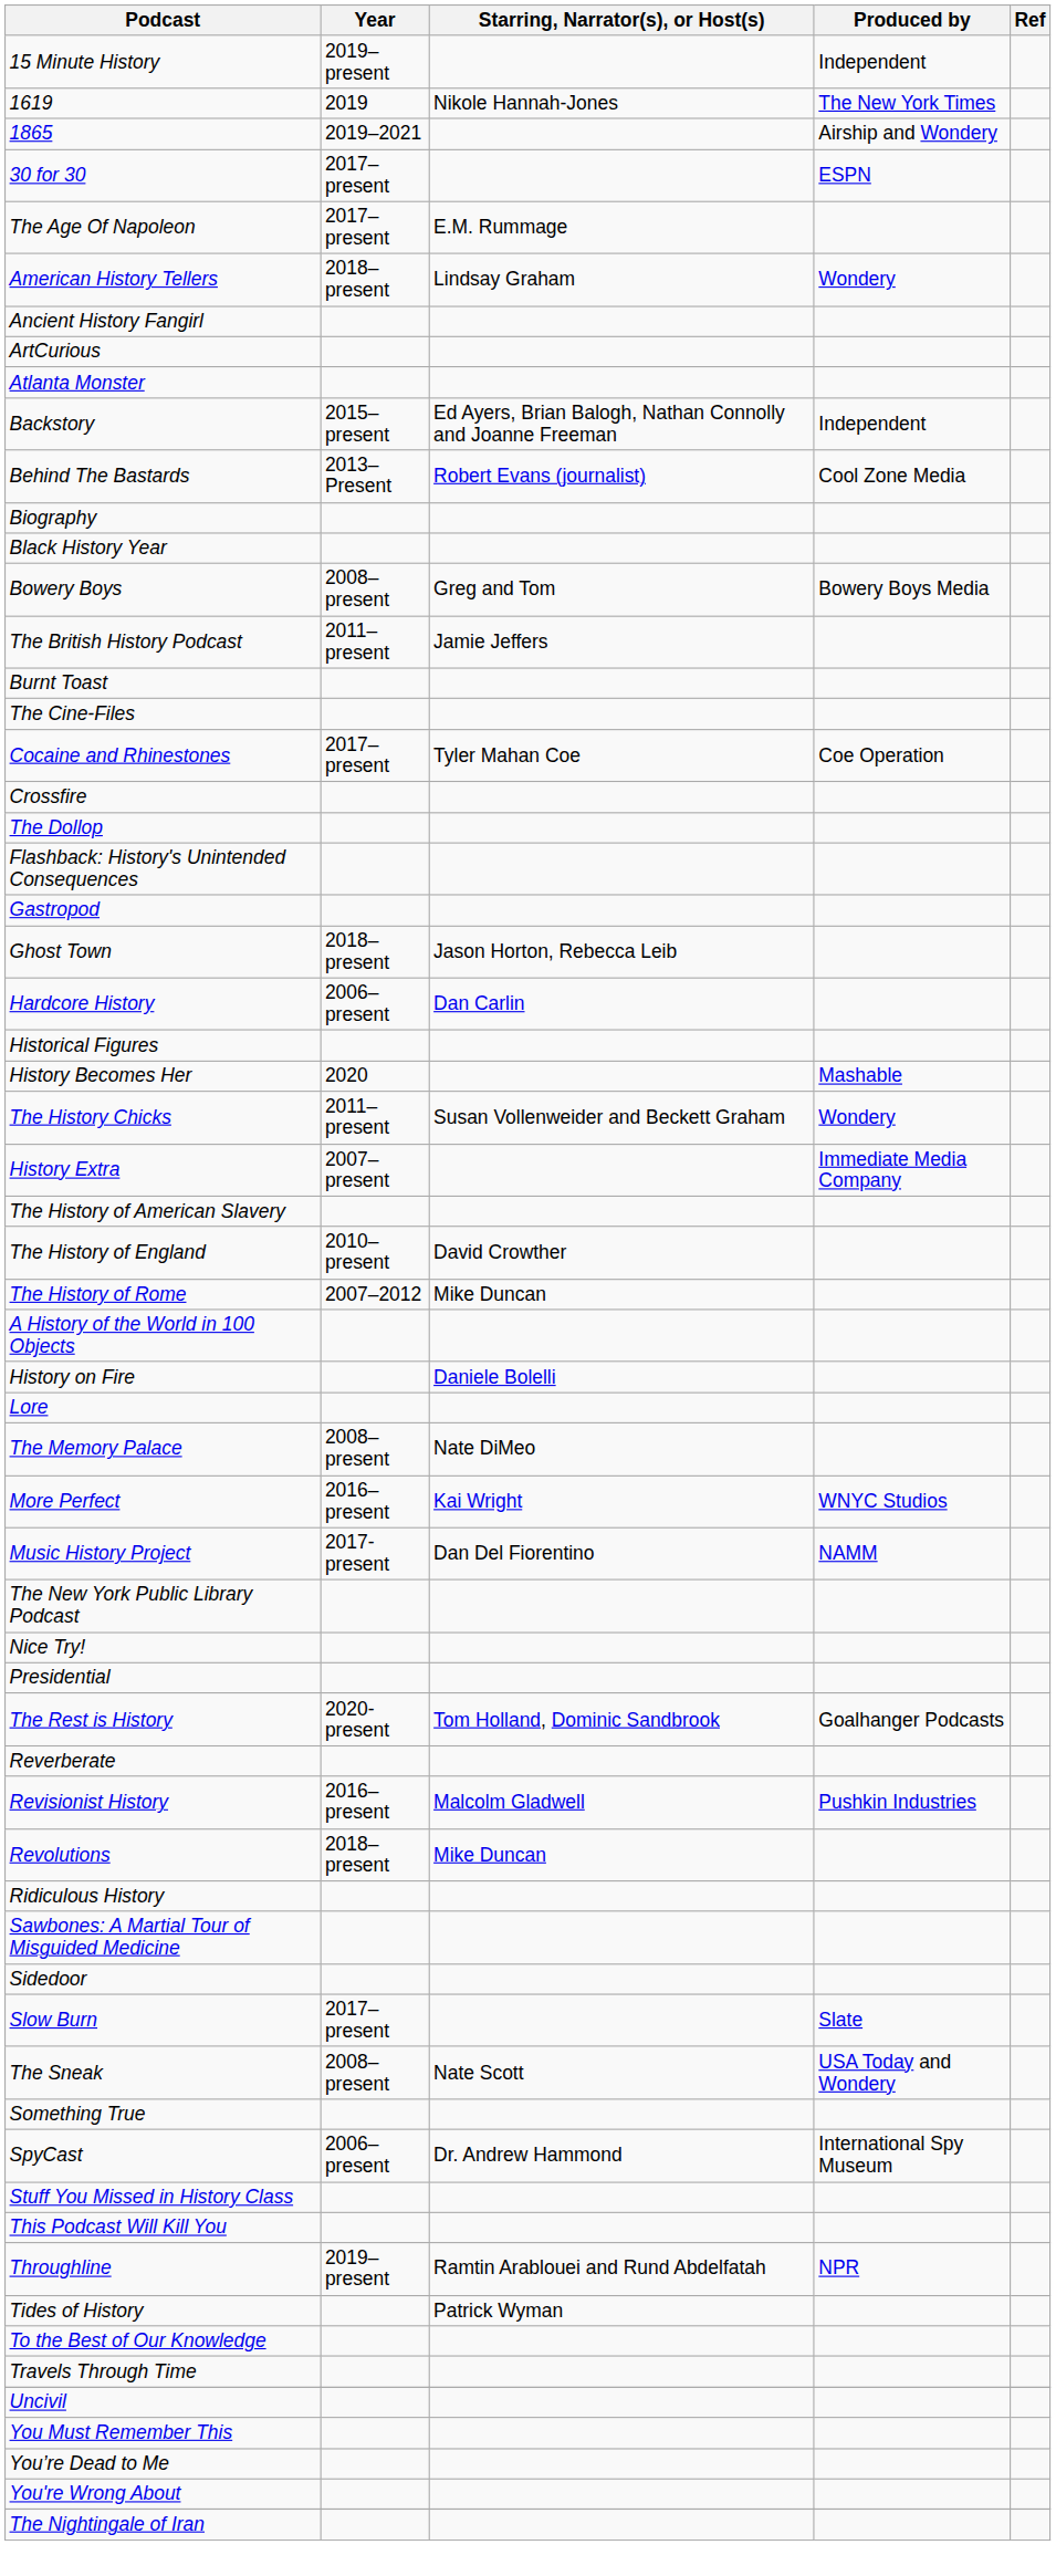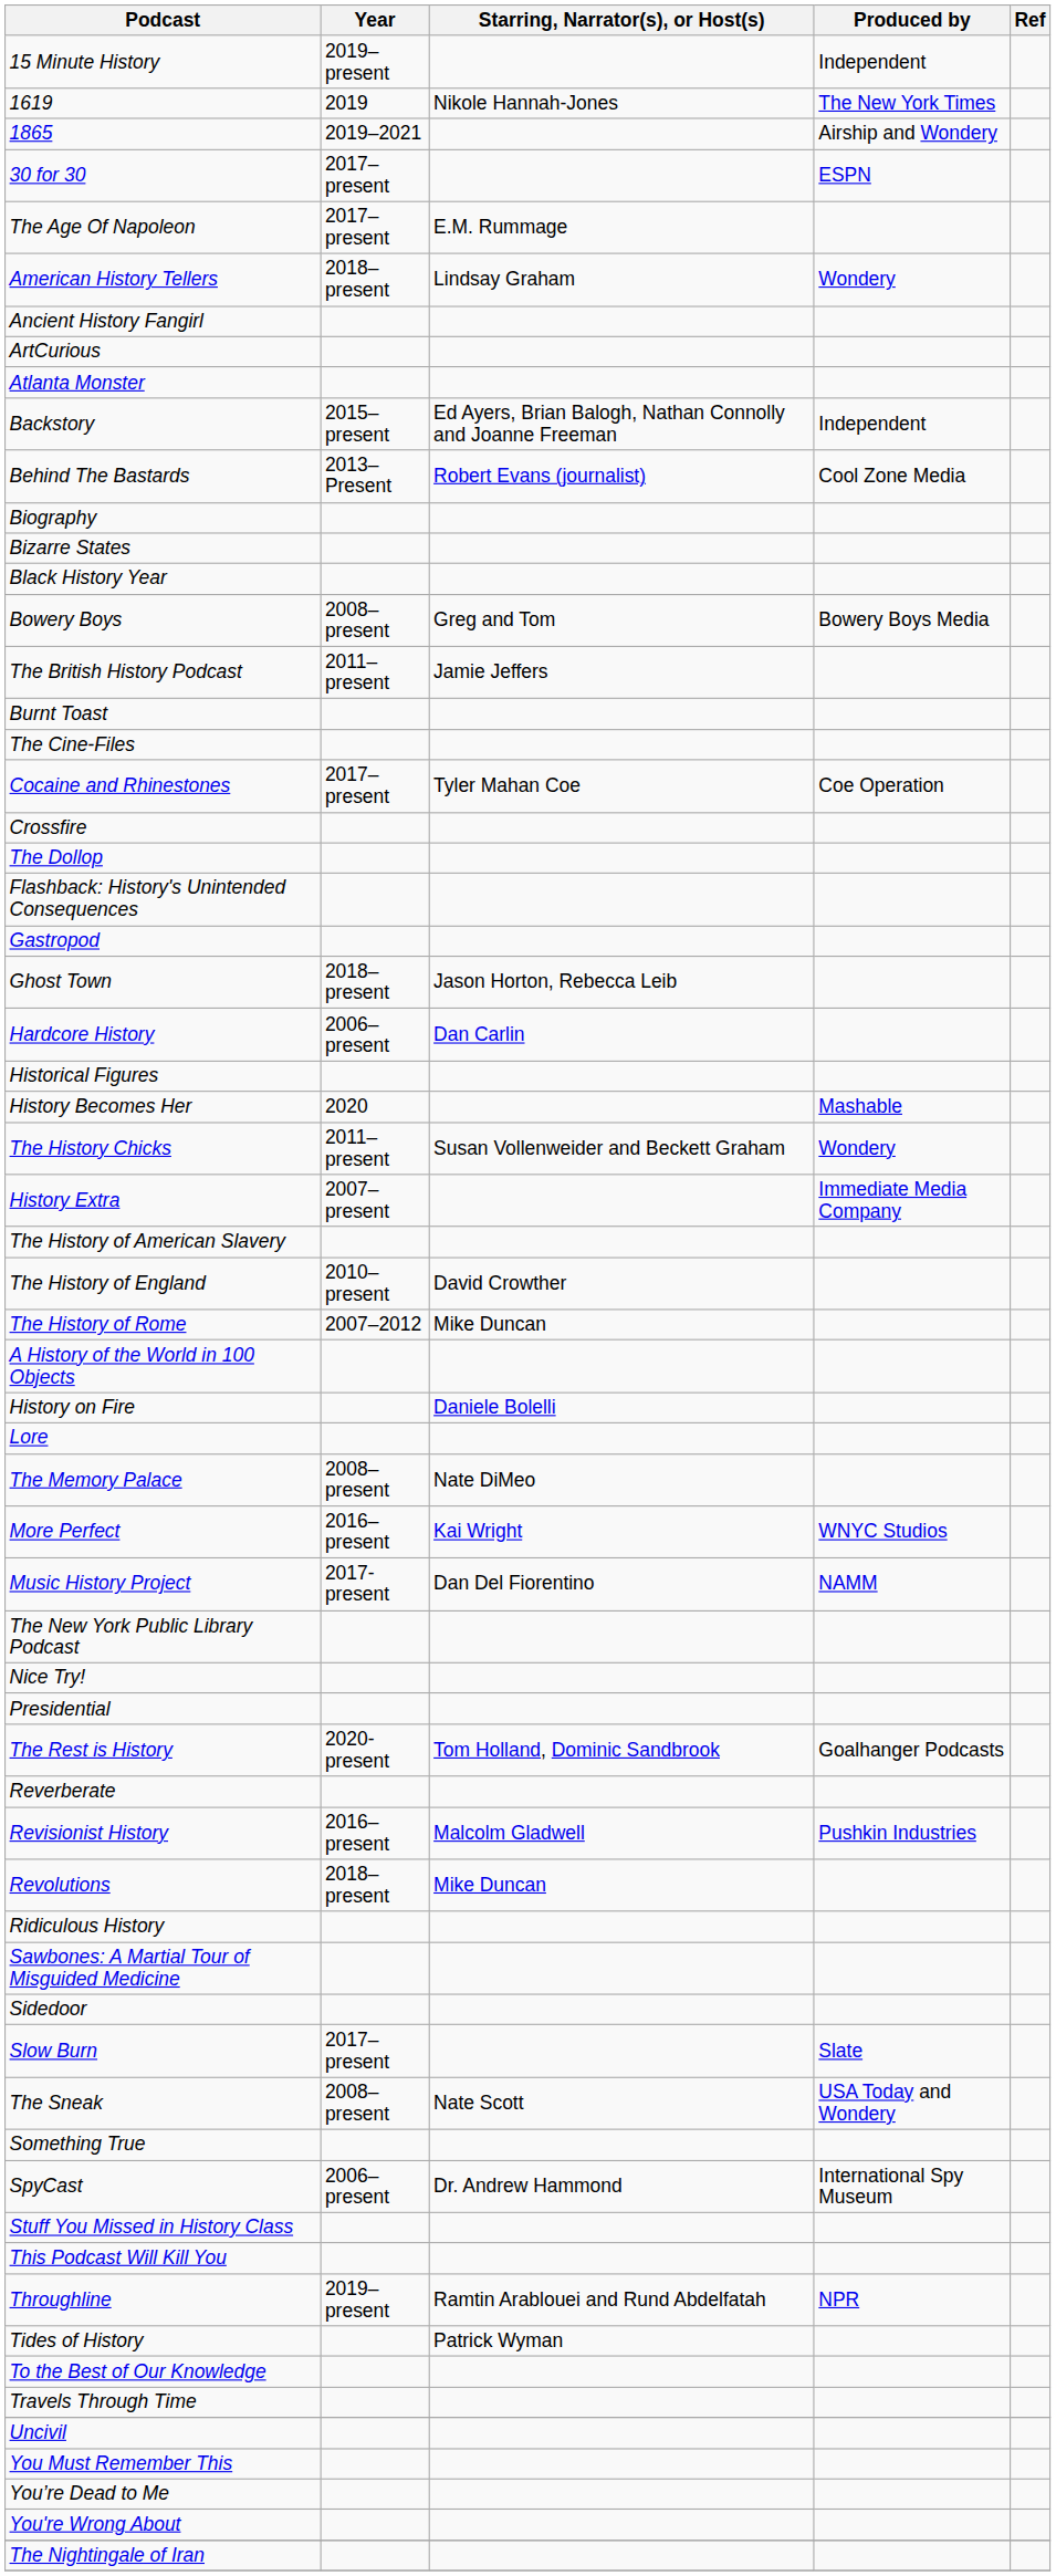+ row: Bizarre States
